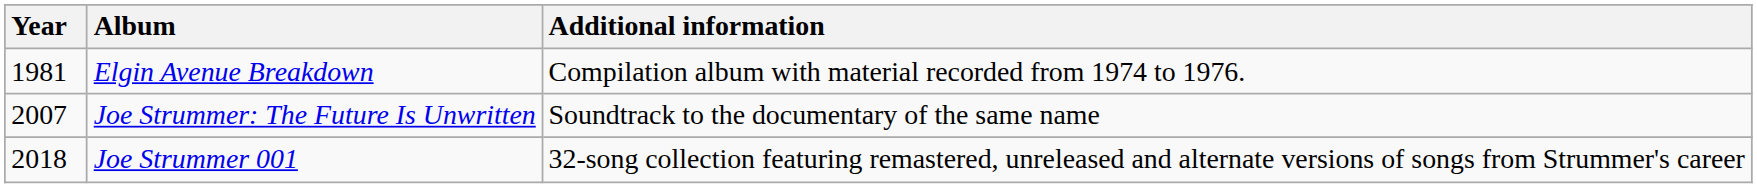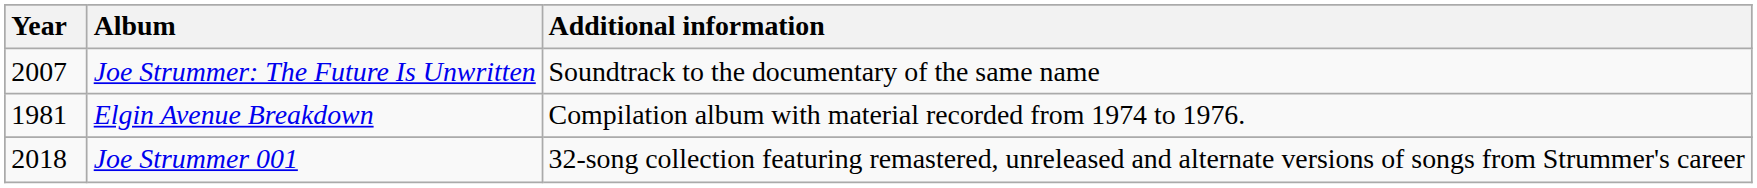rows swapped: Elgin Avenue Breakdown <-> Joe Strummer: The Future Is Unwritten
